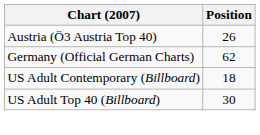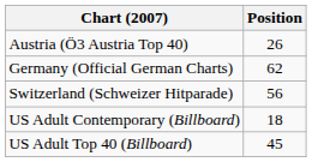+ row: Switzerland (Schweizer Hitparade) | 56
US Adult Top 40 (Billboard) | Position: 30 -> 45
